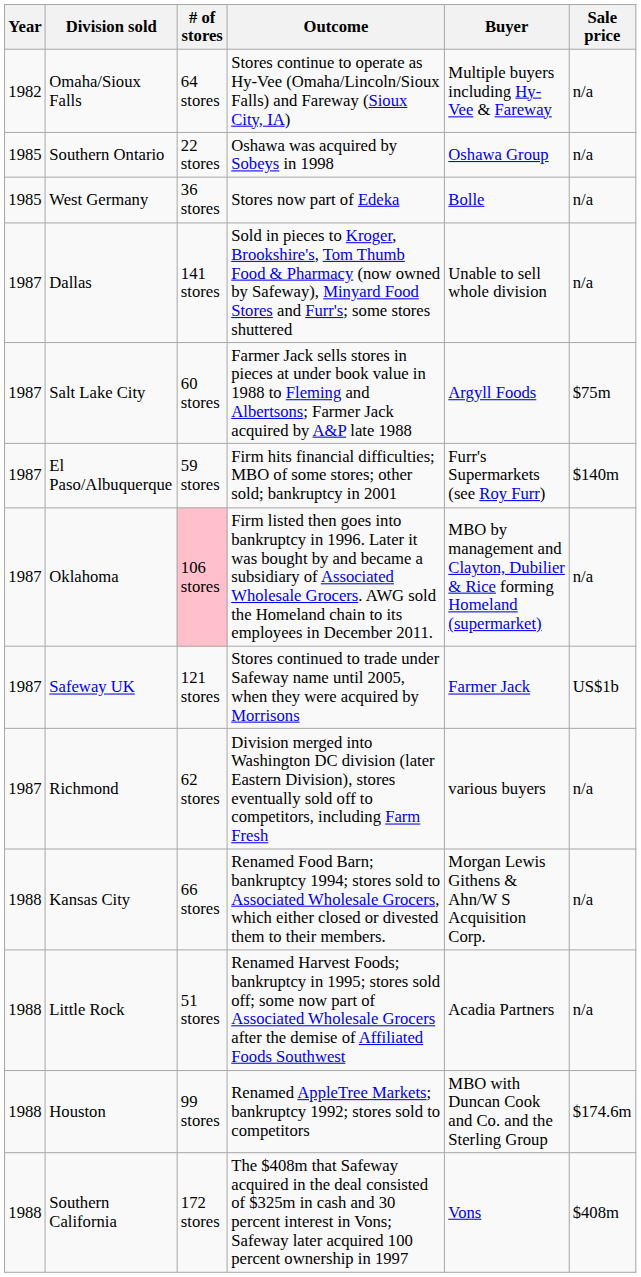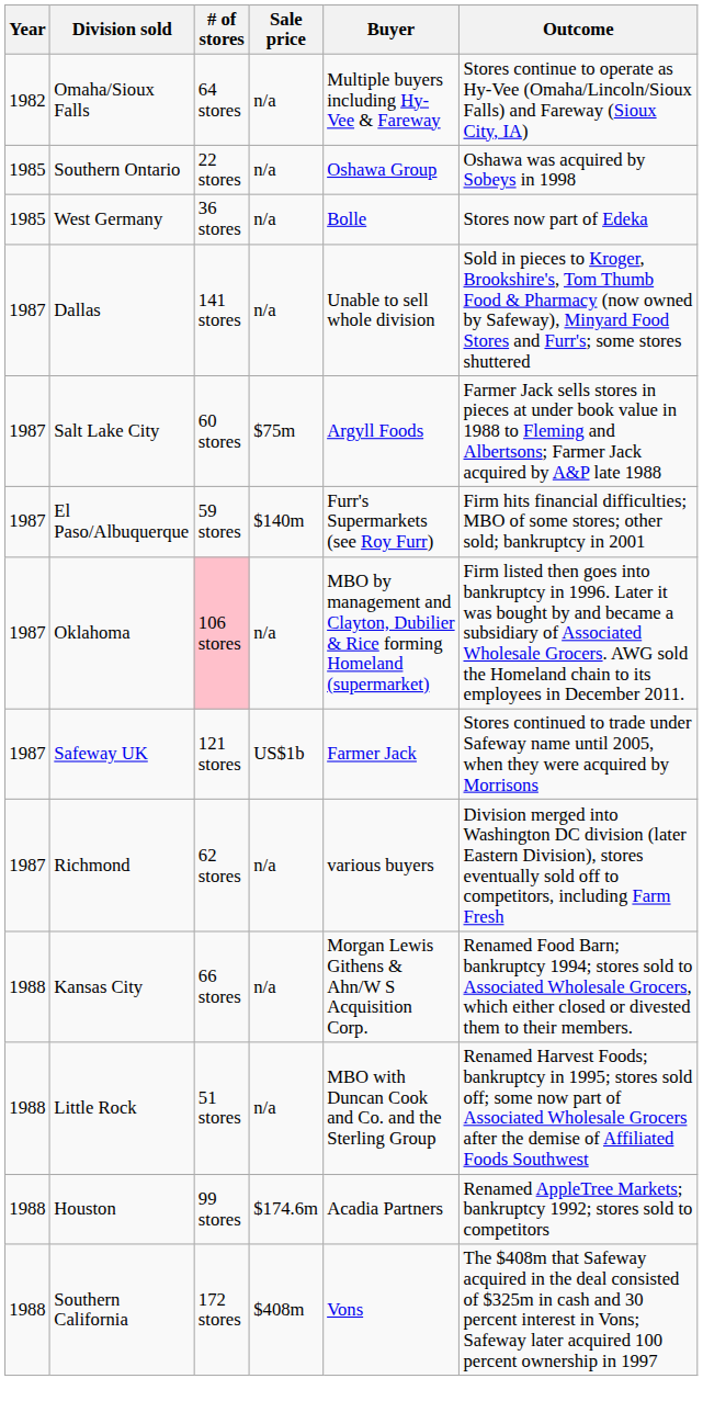columns swapped: Sale price <-> Outcome
Little Rock | Buyer: Acadia Partners -> MBO with Duncan Cook and Co. and the Sterling Group
Houston | Buyer: MBO with Duncan Cook and Co. and the Sterling Group -> Acadia Partners
